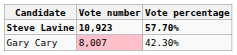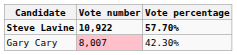Steve Lavine | Vote number: 10,923 -> 10,922
